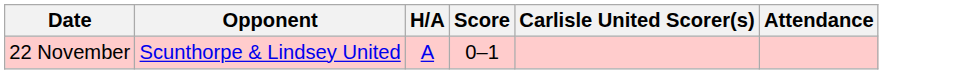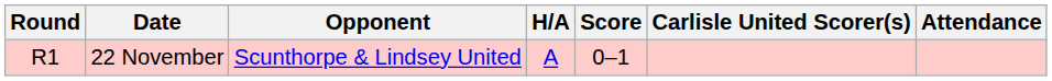+ column: Round | R1
